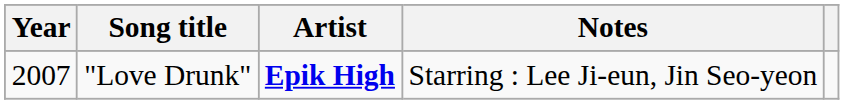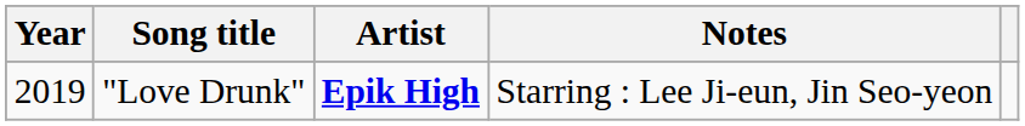"Love Drunk" | Year: 2007 -> 2019
